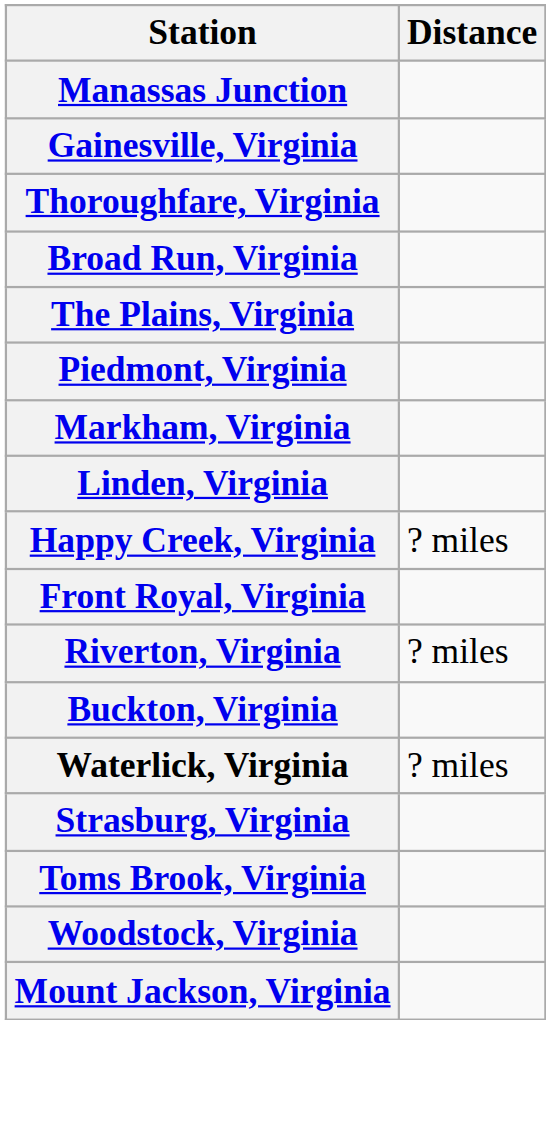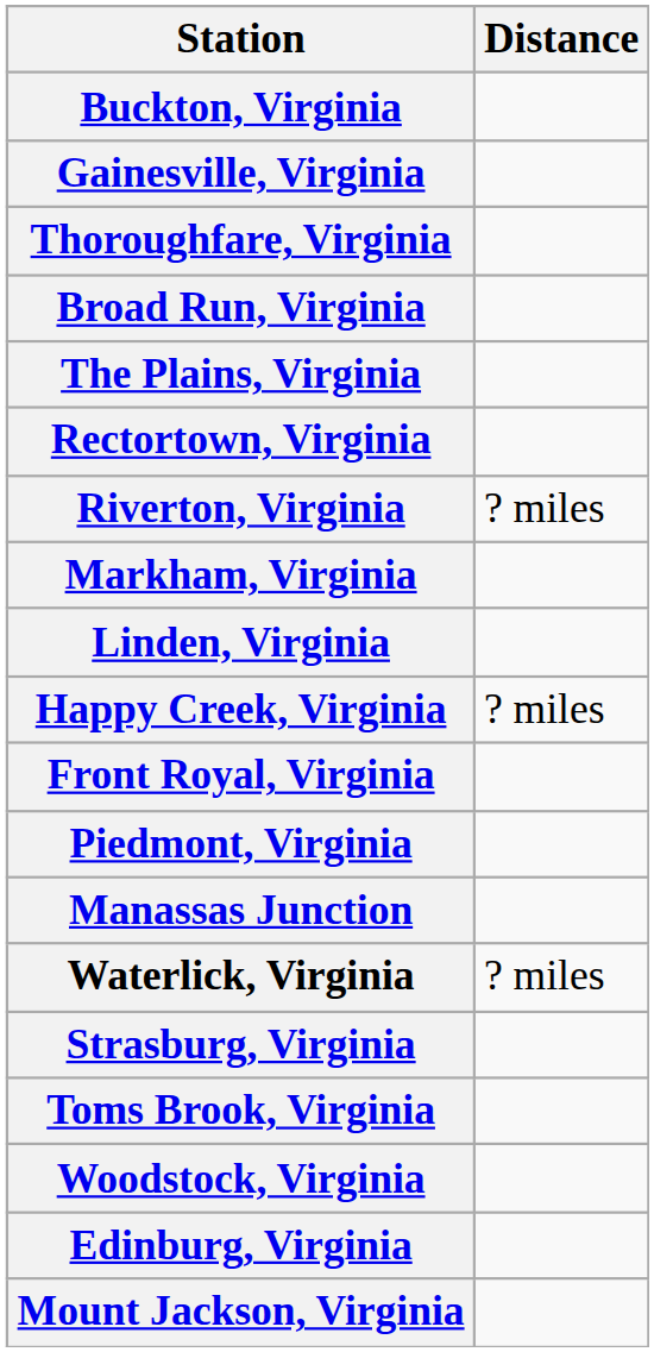rows swapped: Manassas Junction <-> Buckton, Virginia
+ row: Rectortown, Virginia
rows swapped: Piedmont, Virginia <-> Riverton, Virginia
+ row: Edinburg, Virginia
